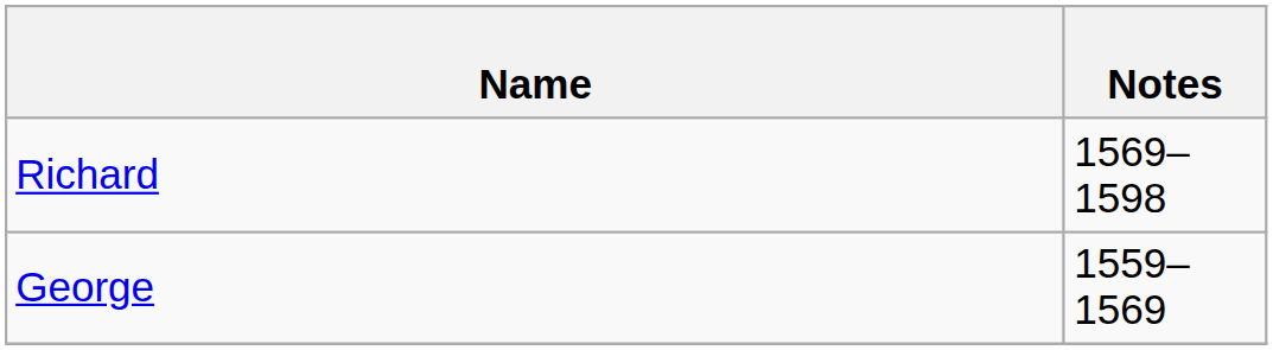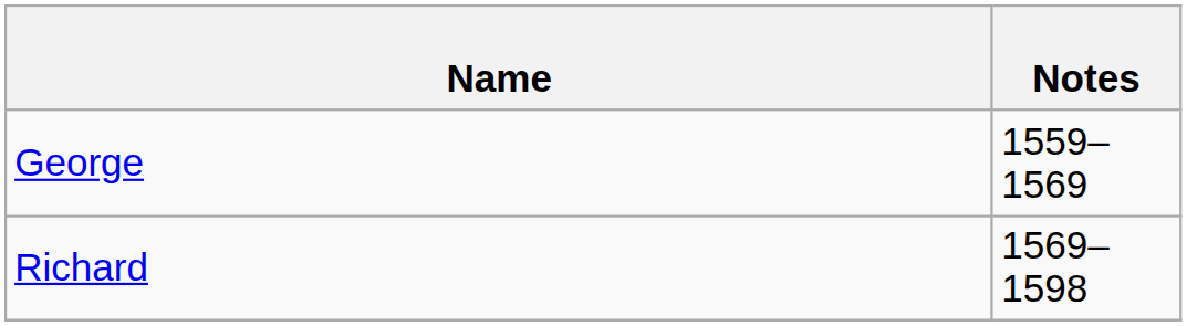rows swapped: George <-> Richard
